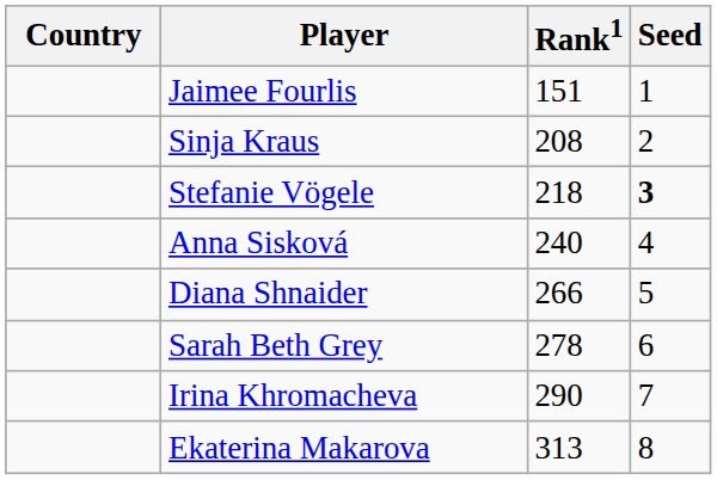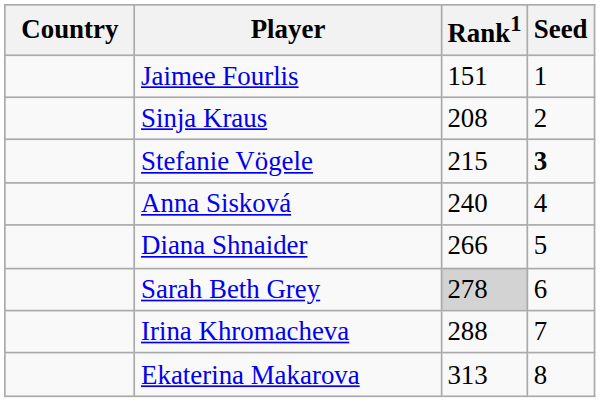Stefanie Vögele | Rank1: 218 -> 215
Sarah Beth Grey | Rank1: no background -> lightgrey background
Irina Khromacheva | Rank1: 290 -> 288
